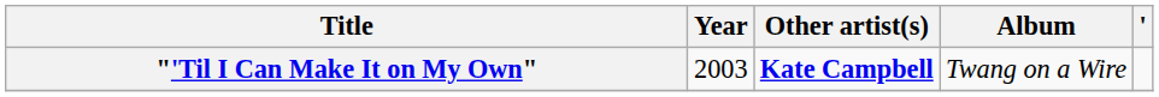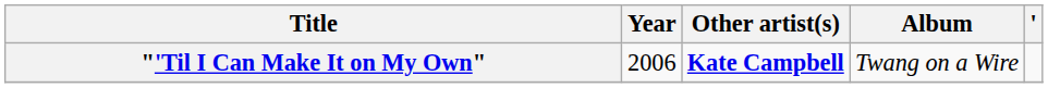"'Til I Can Make It on My Own" | Year: 2003 -> 2006
